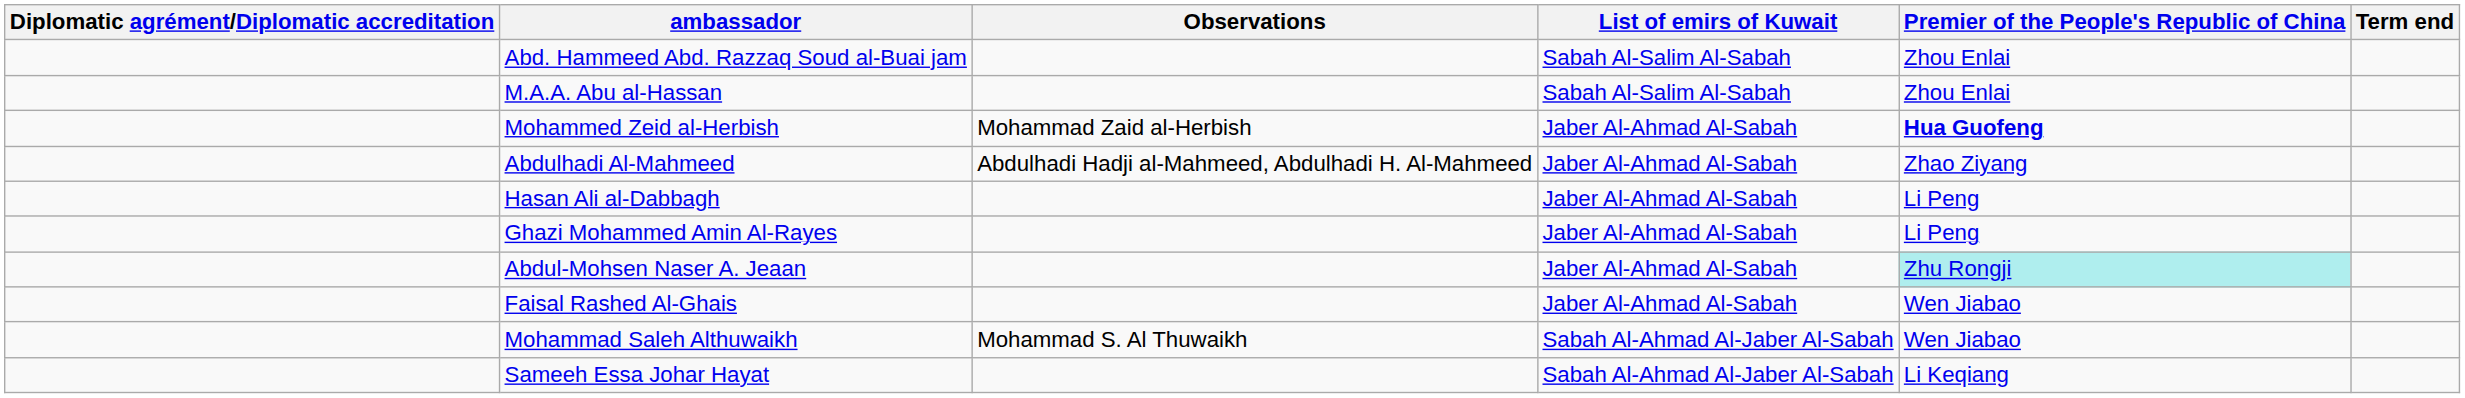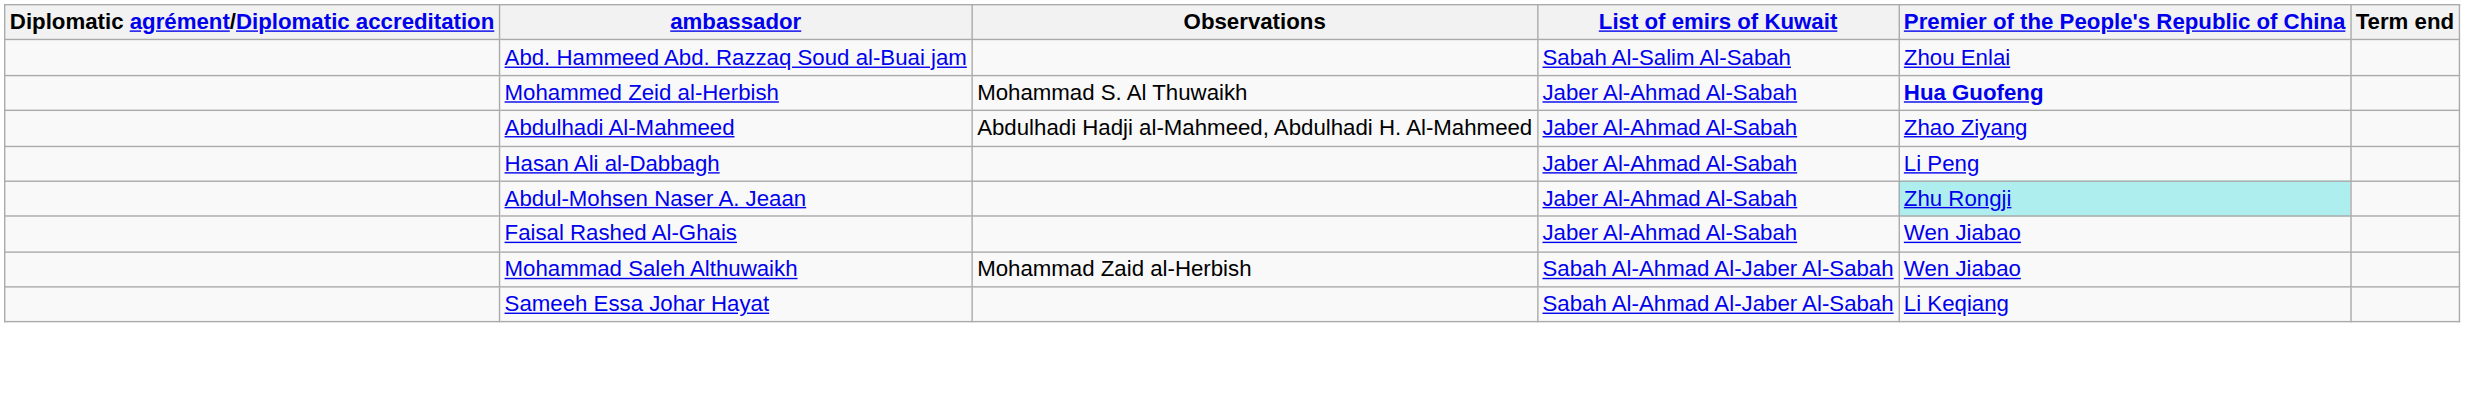- row: M.A.A. Abu al-Hassan | Sabah Al-Salim Al-Sabah | Zhou Enlai
Mohammed Zeid al-Herbish | Observations: Mohammad Zaid al-Herbish -> Mohammad S. Al Thuwaikh
- row: Ghazi Mohammed Amin Al-Rayes | Jaber Al-Ahmad Al-Sabah | Li Peng
Mohammad Saleh Althuwaikh | Observations: Mohammad S. Al Thuwaikh -> Mohammad Zaid al-Herbish
